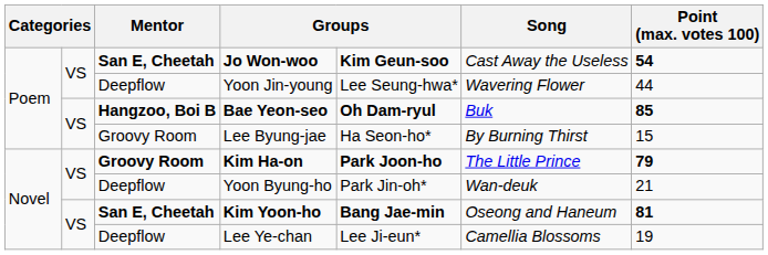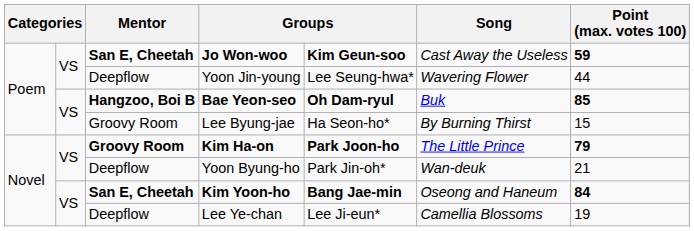Jo Won-woo | Point (max. votes 100): 54 -> 59
Kim Yoon-ho | Point (max. votes 100): 81 -> 84
